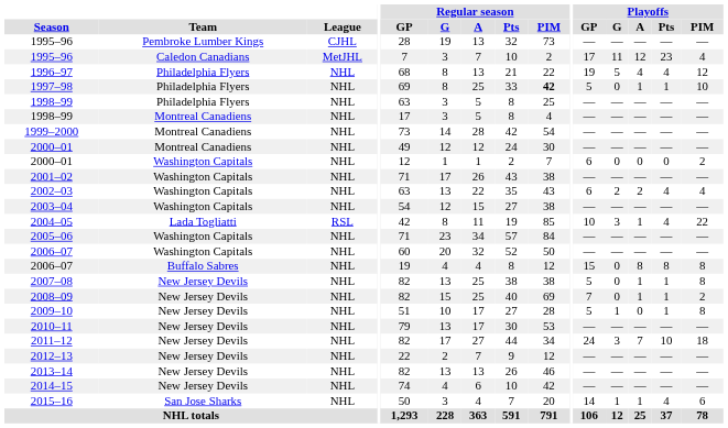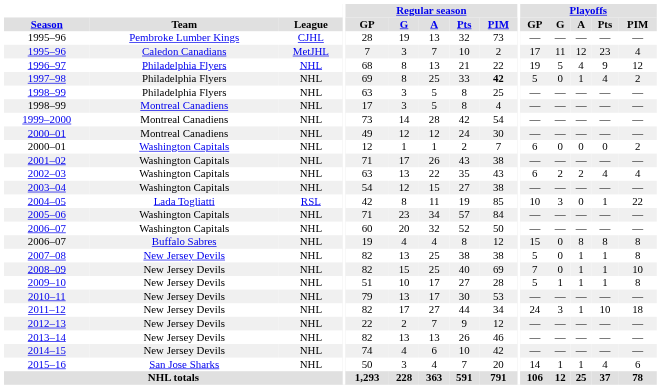1996–97 | Playoffs / Pts: 4 -> 9
1997–98 | Playoffs / Pts: 1 -> 4
1997–98 | Playoffs / PIM: 10 -> 2
2004–05 | Playoffs / A: 1 -> 0
2004–05 | Playoffs / Pts: 4 -> 1
2008–09 | Playoffs / PIM: 2 -> 10
2009–10 | Playoffs / A: 0 -> 1
2011–12 | Playoffs / A: 7 -> 1
